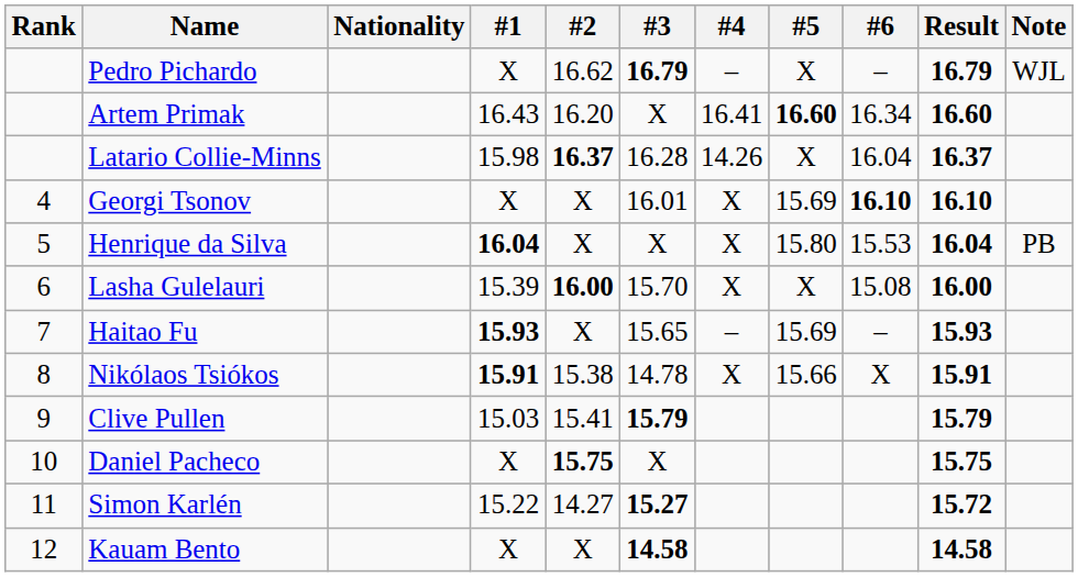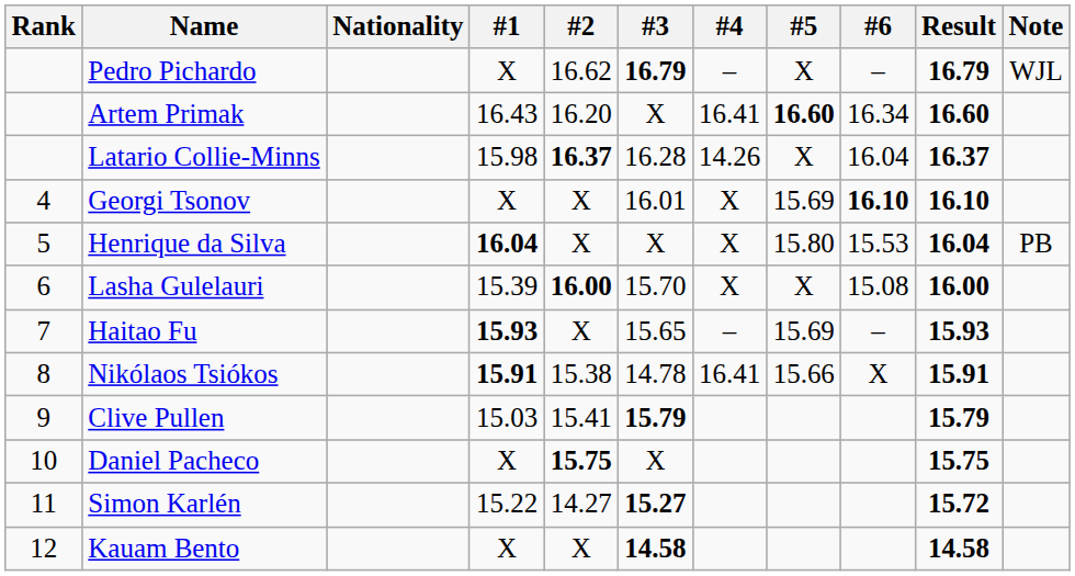Nikólaos Tsiókos | #4: X -> 16.41
